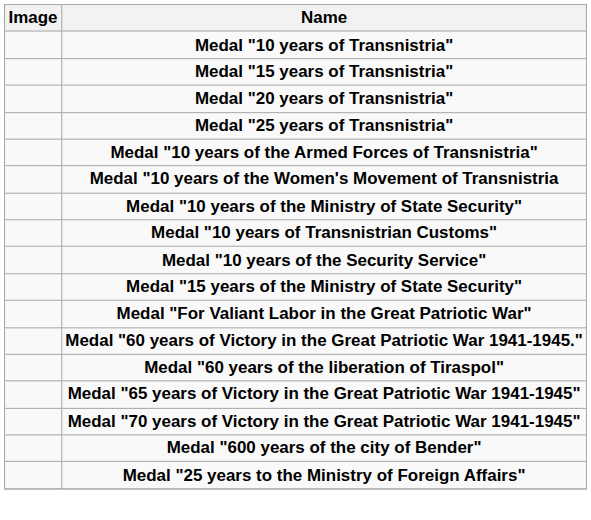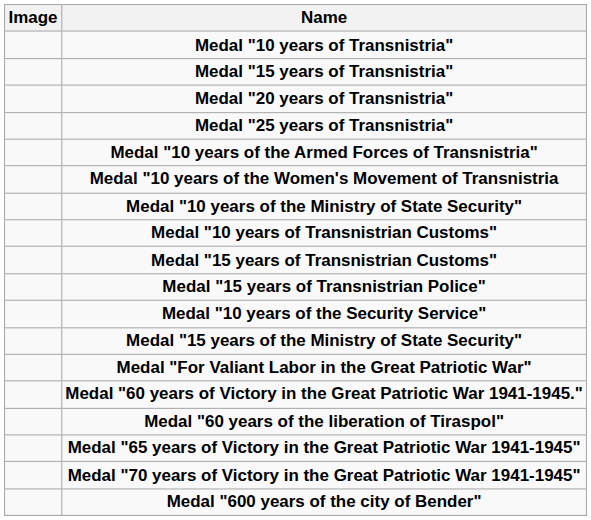+ row: Medal "15 years of Transnistrian Customs"
+ row: Medal "15 years of Transnistrian Police"
- row: Medal "25 years to the Ministry of Foreign Affairs"
